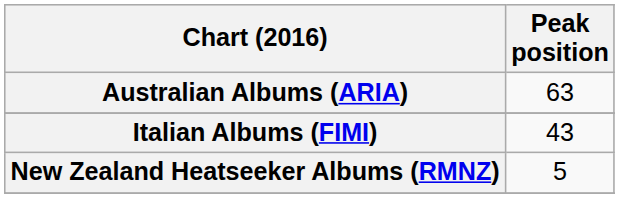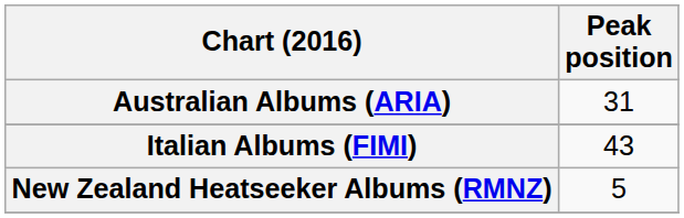Australian Albums (ARIA) | Peak position: 63 -> 31
